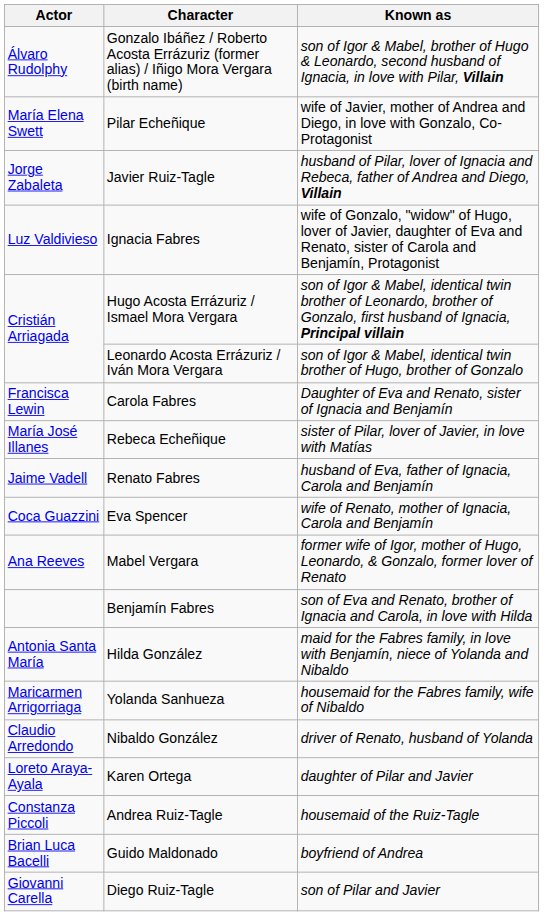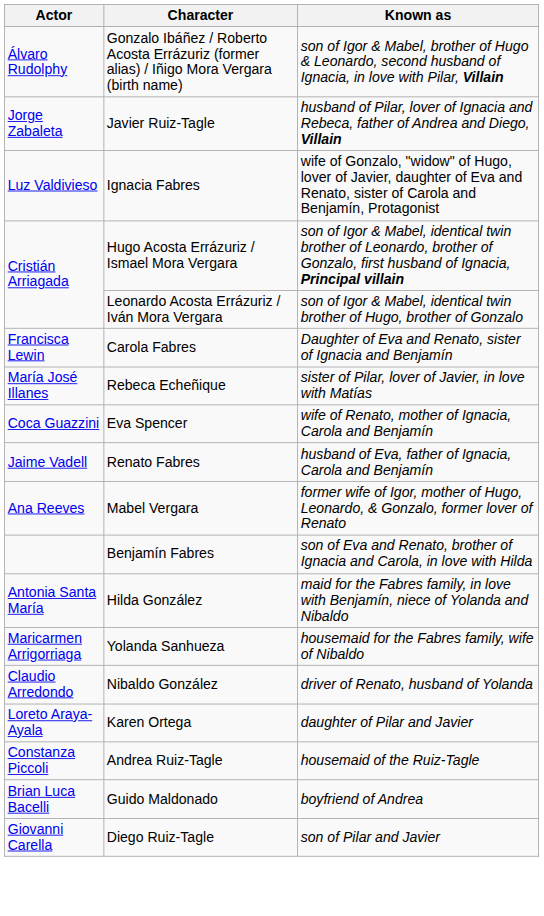- row: María Elena Swett | Pilar Echeñique | wife of Javier, mother of Andrea and Diego, in love with Gonzalo, Co-Protagonist
rows swapped: Eva Spencer <-> Renato Fabres
